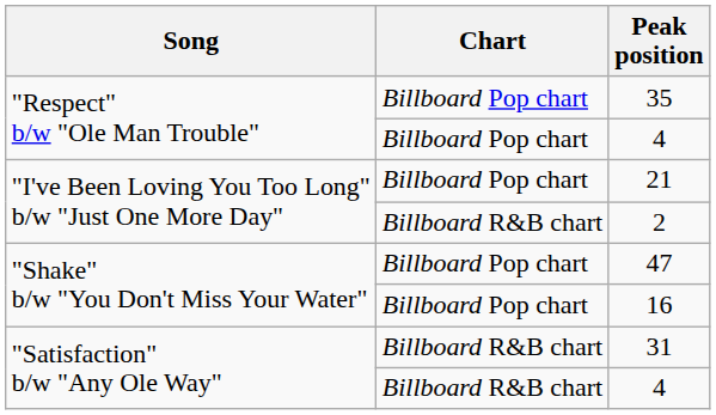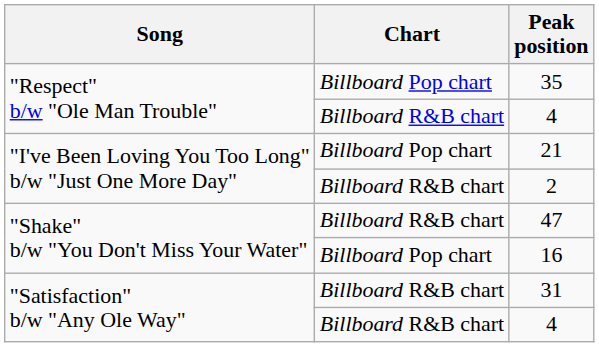"Respect" b/w "Ole Man Trouble" / 4 | Chart: Billboard Pop chart -> Billboard R&B chart
47 | Chart: Billboard Pop chart -> Billboard R&B chart
